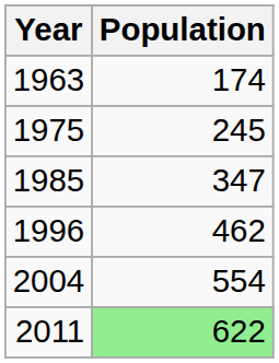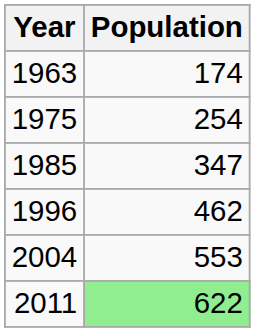1975 | Population: 245 -> 254
2004 | Population: 554 -> 553
